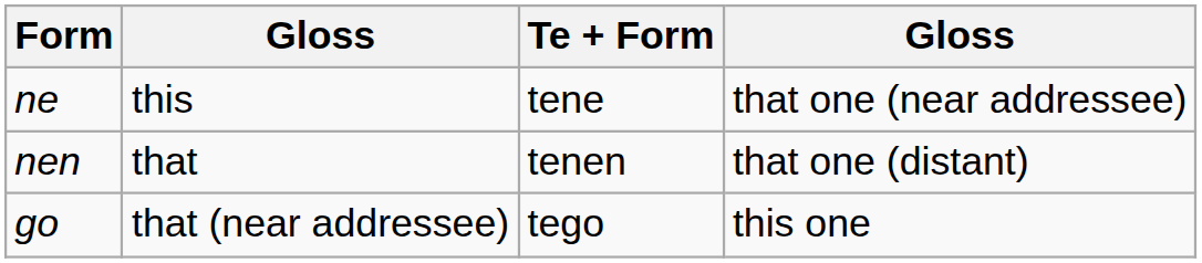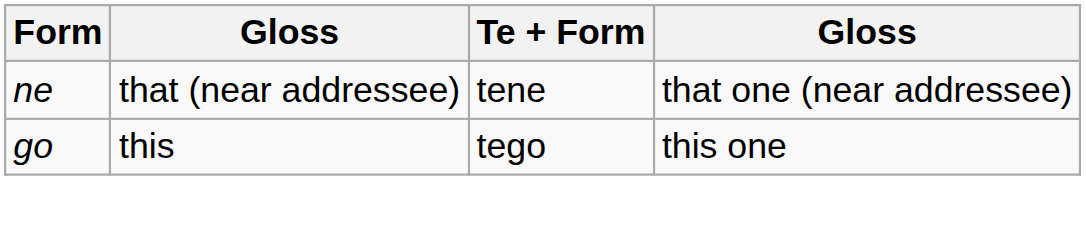ne | column 2: this -> that (near addressee)
- row: nen | that | tenen | that one (distant)
go | column 2: that (near addressee) -> this
